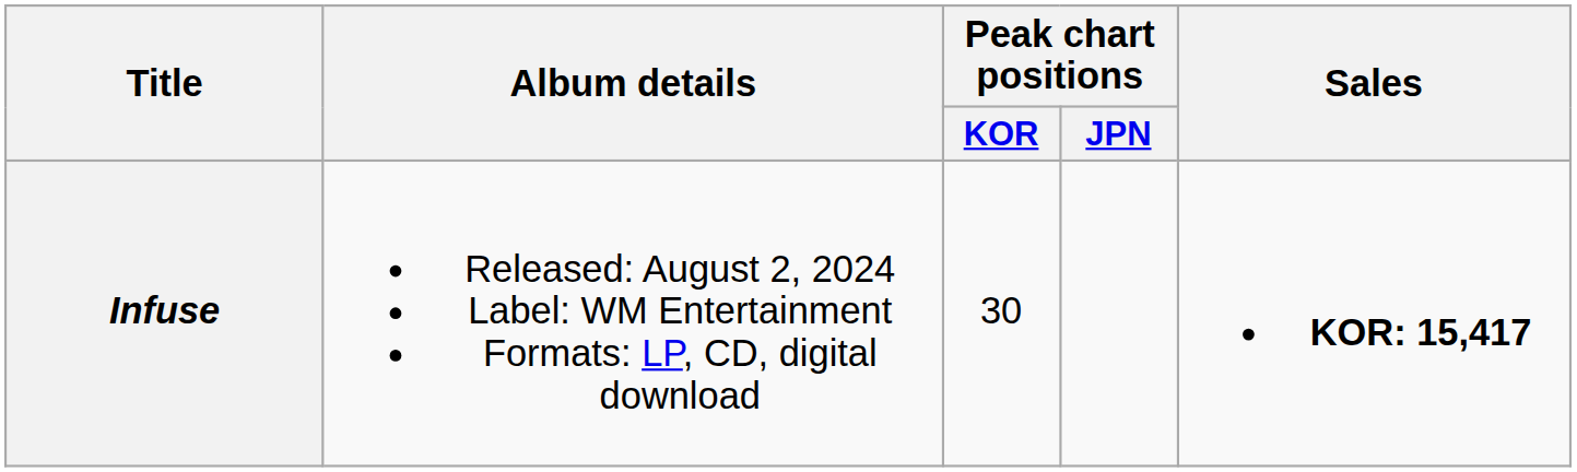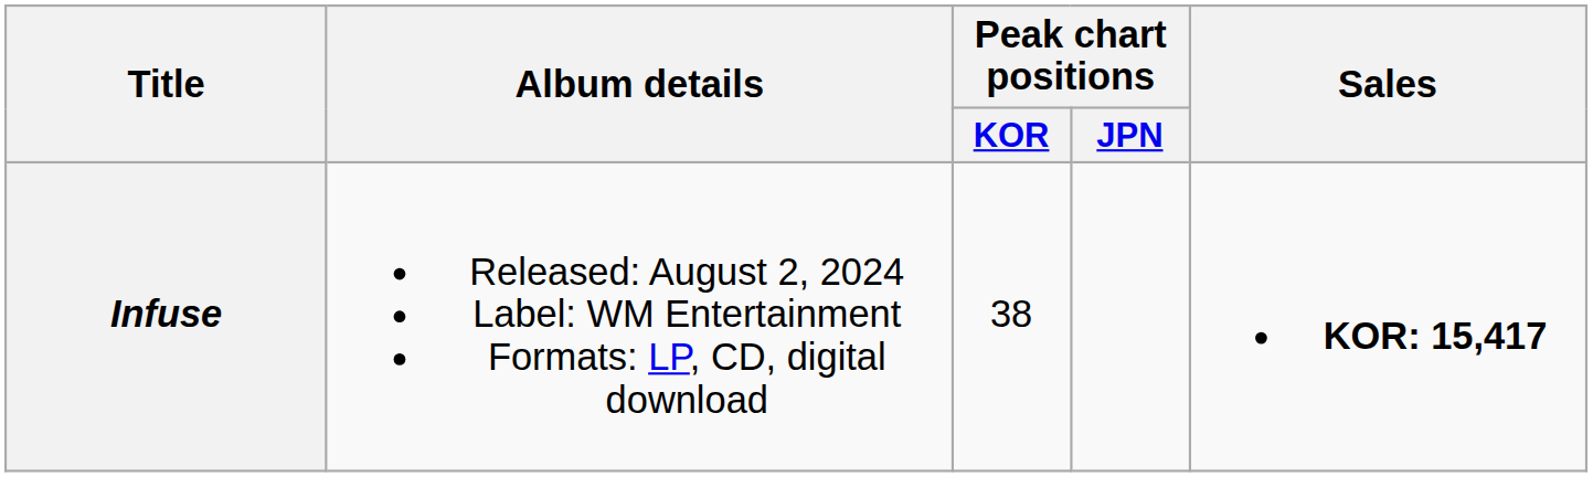Infuse | Peak chart positions / KOR: 30 -> 38
